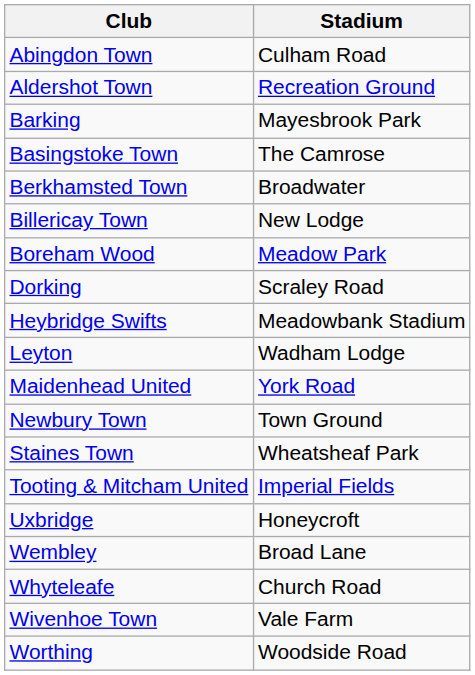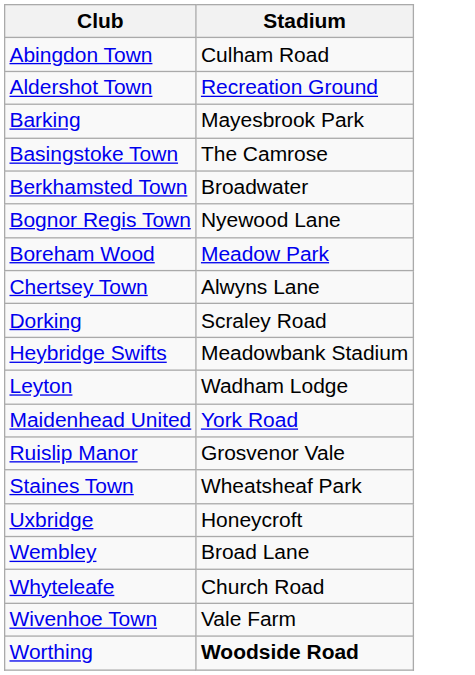- row: Billericay Town | New Lodge
+ row: Bognor Regis Town | Nyewood Lane
+ row: Chertsey Town | Alwyns Lane
- row: Newbury Town | Town Ground
+ row: Ruislip Manor | Grosvenor Vale
- row: Tooting & Mitcham United | Imperial Fields
Worthing | Stadium: normal -> bold
